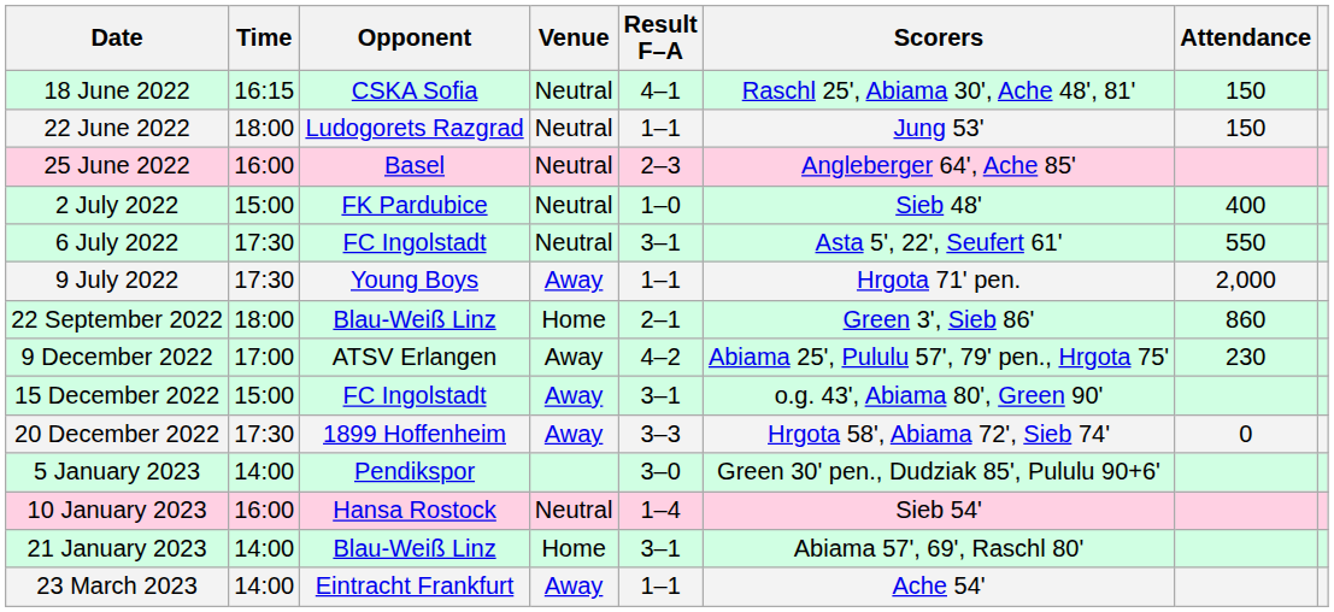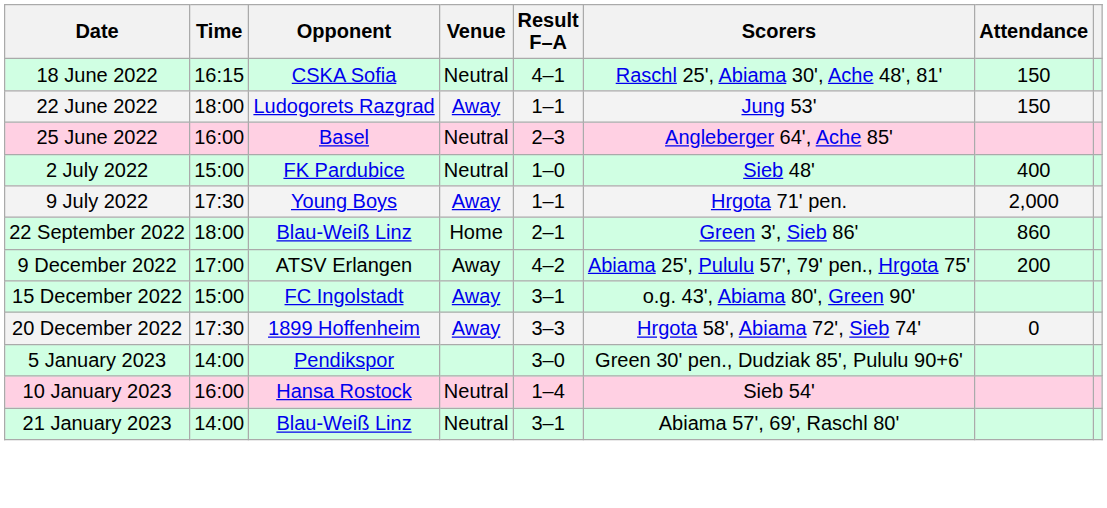22 June 2022 | Venue: Neutral -> Away
- row: 6 July 2022 | 17:30 | FC Ingolstadt | Neutral | 3–1 | Asta 5', 22', Seufert 61' | 550
9 December 2022 | Attendance: 230 -> 200
21 January 2023 | Venue: Home -> Neutral
- row: 23 March 2023 | 14:00 | Eintracht Frankfurt | Away | 1–1 | Ache 54'
